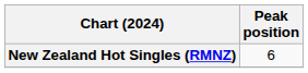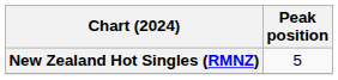New Zealand Hot Singles (RMNZ) | Peak position: 6 -> 5
